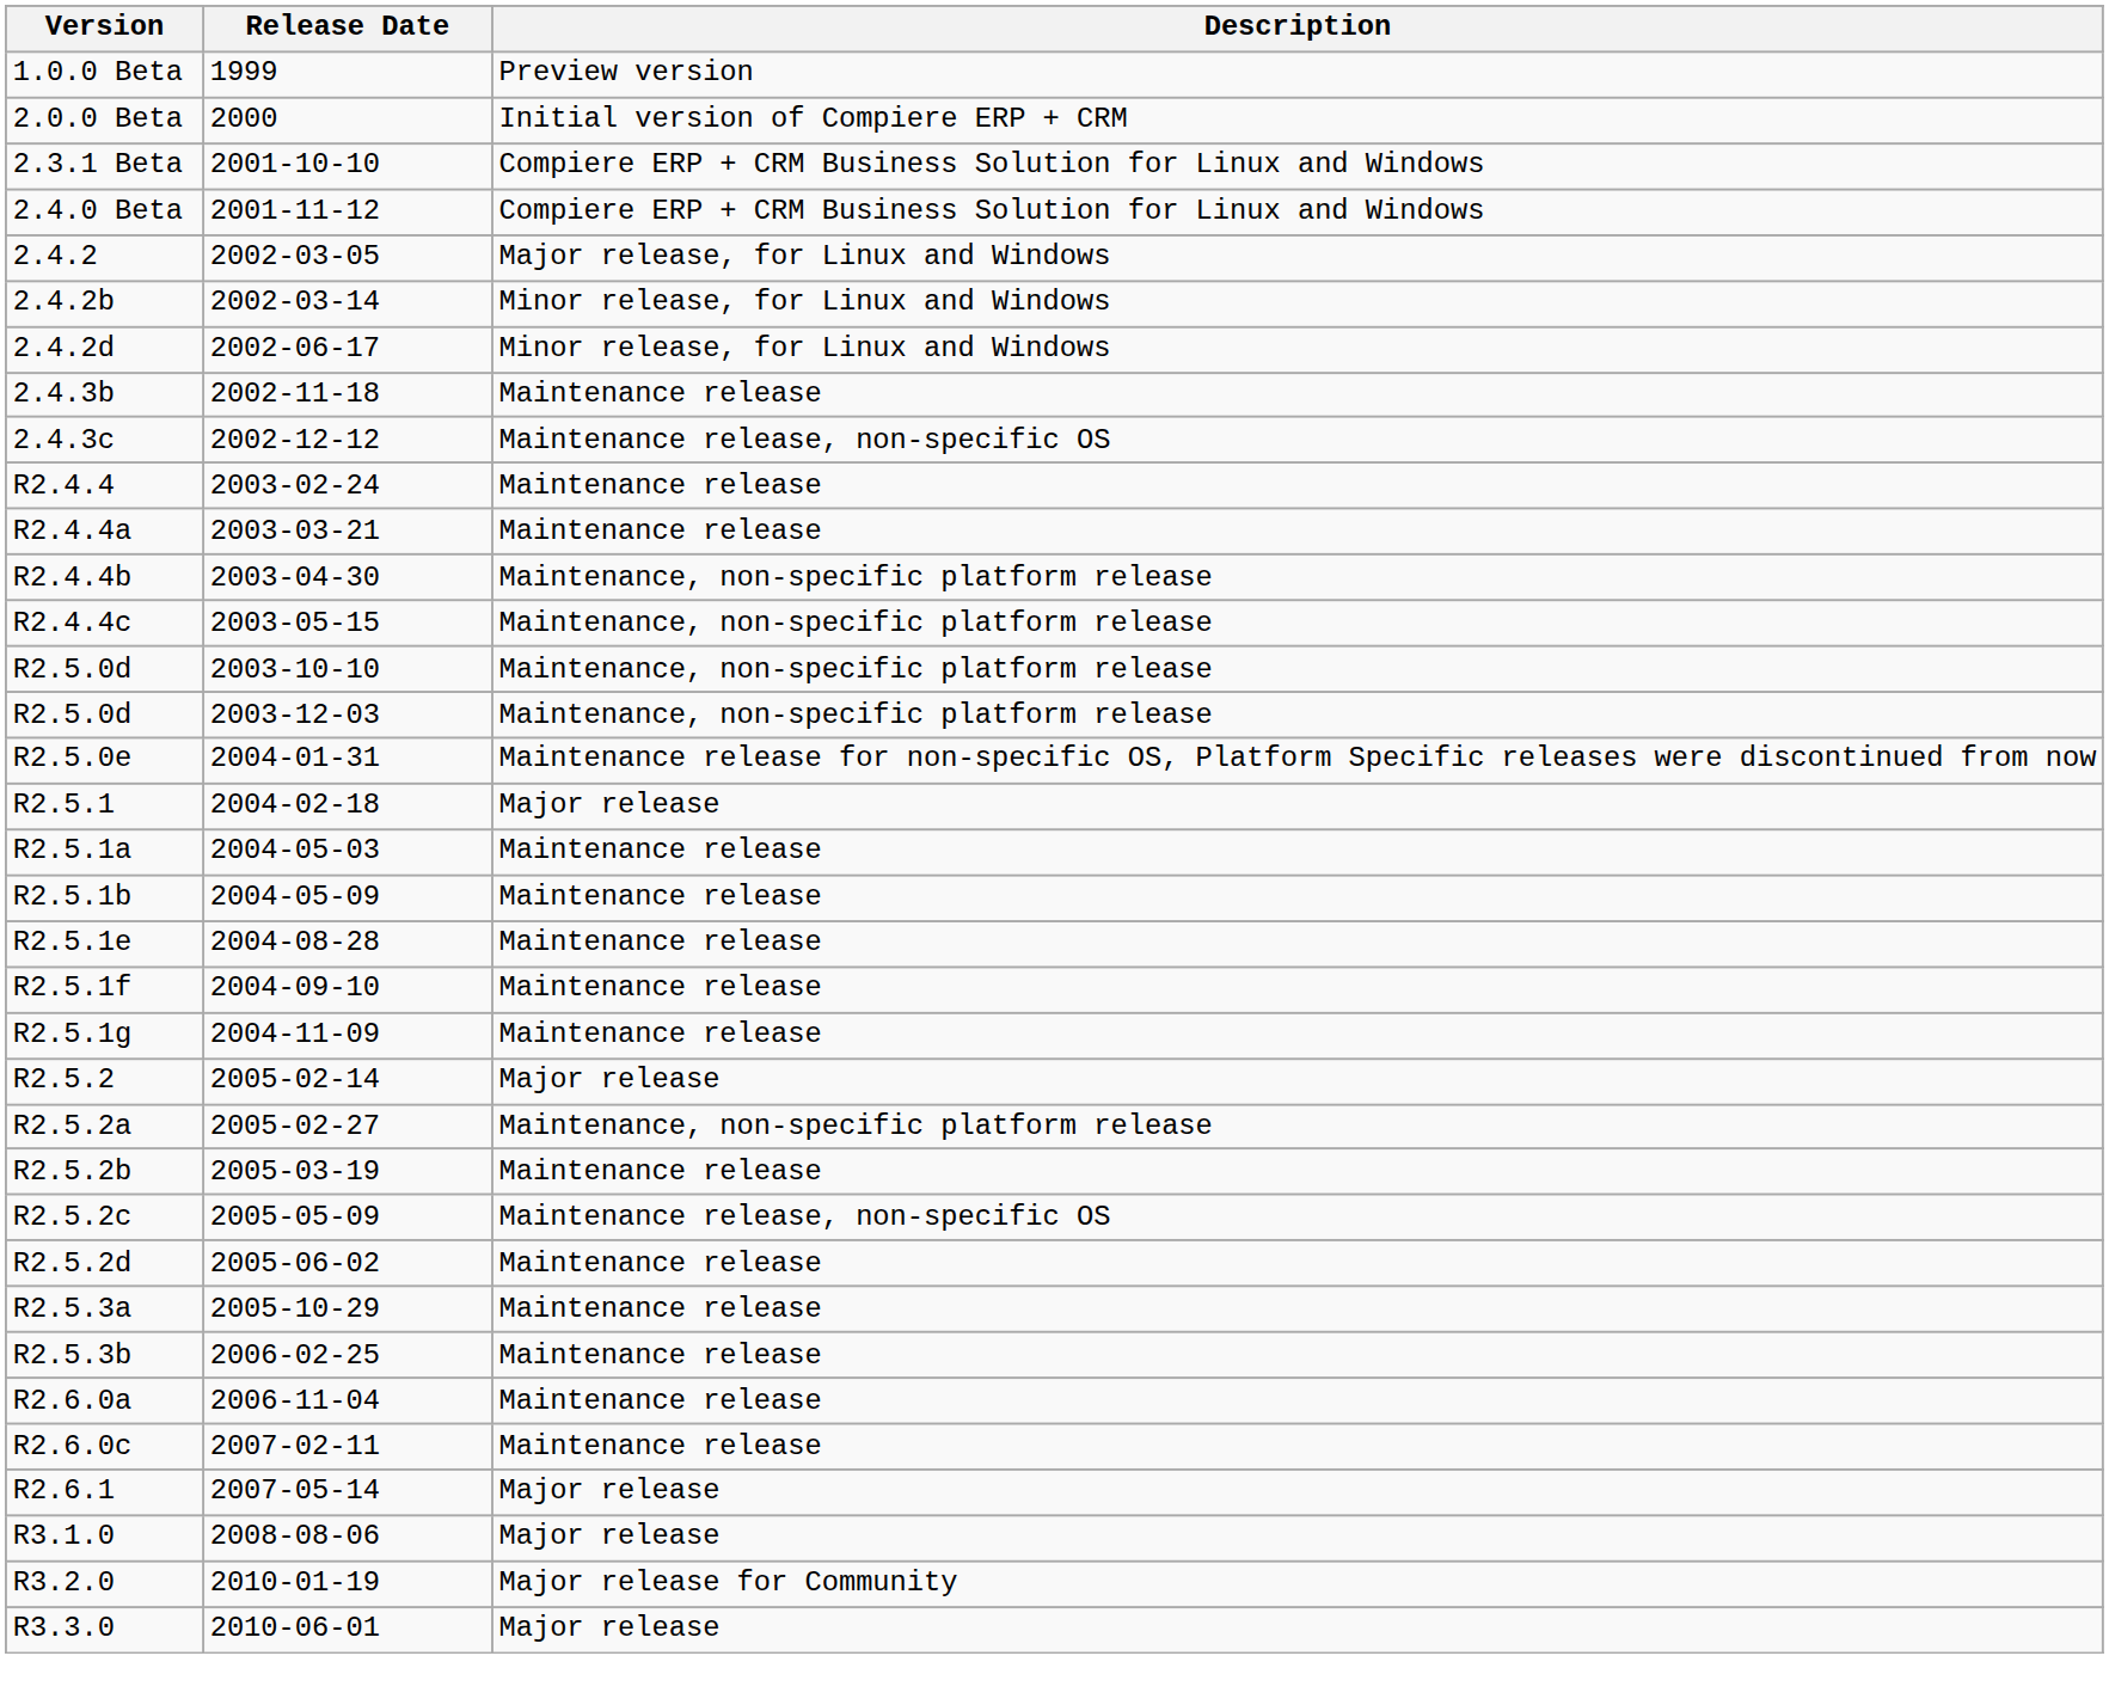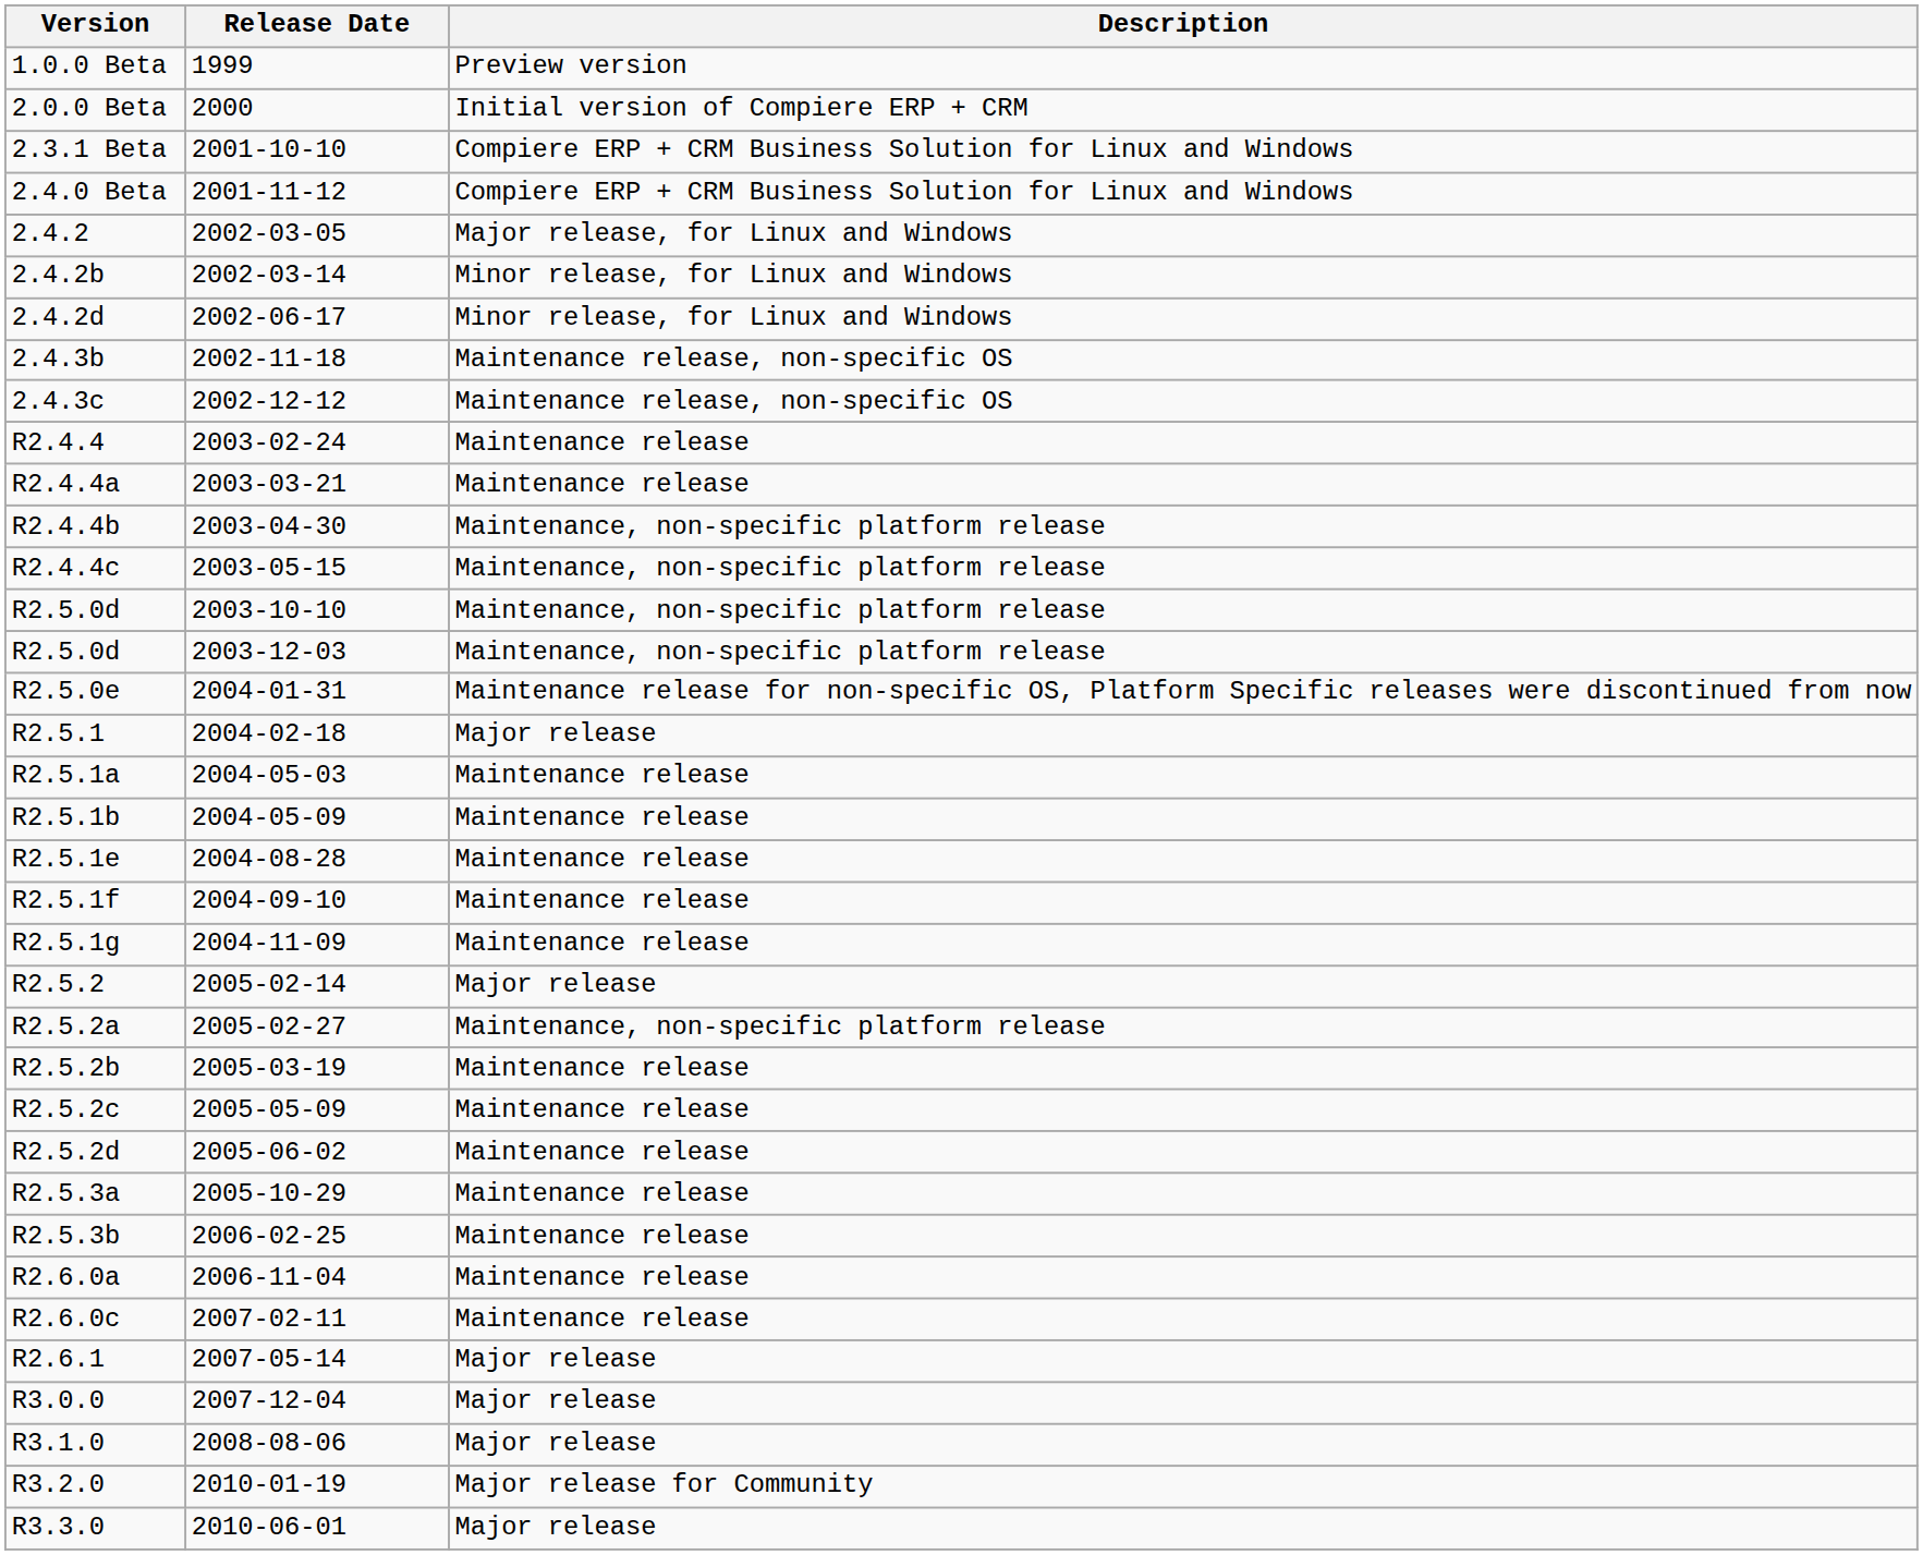2.4.3b | Description: Maintenance release -> Maintenance release, non-specific OS
R2.5.2c | Description: Maintenance release, non-specific OS -> Maintenance release
+ row: R3.0.0 | 2007-12-04 | Major release
